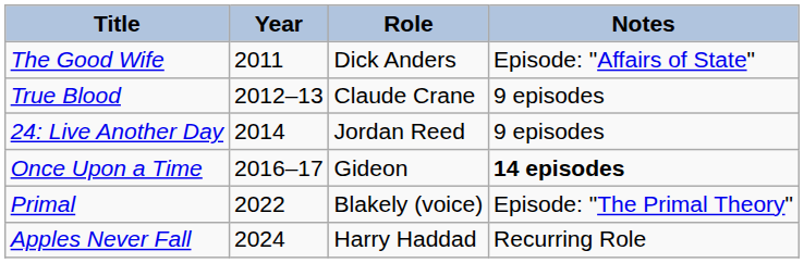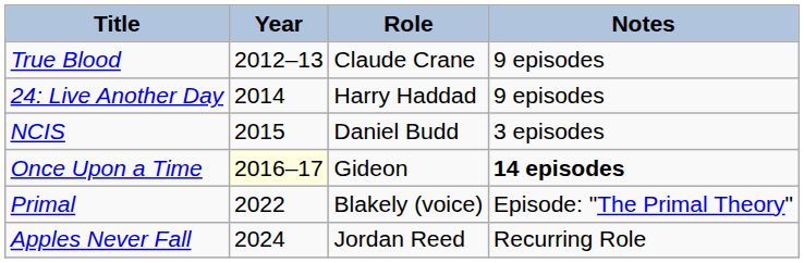- row: The Good Wife | 2011 | Dick Anders | Episode: "Affairs of State"
24: Live Another Day | Role: Jordan Reed -> Harry Haddad
+ row: NCIS | 2015 | Daniel Budd | 3 episodes
Once Upon a Time | Year: no background -> lightyellow background
Apples Never Fall | Role: Harry Haddad -> Jordan Reed
